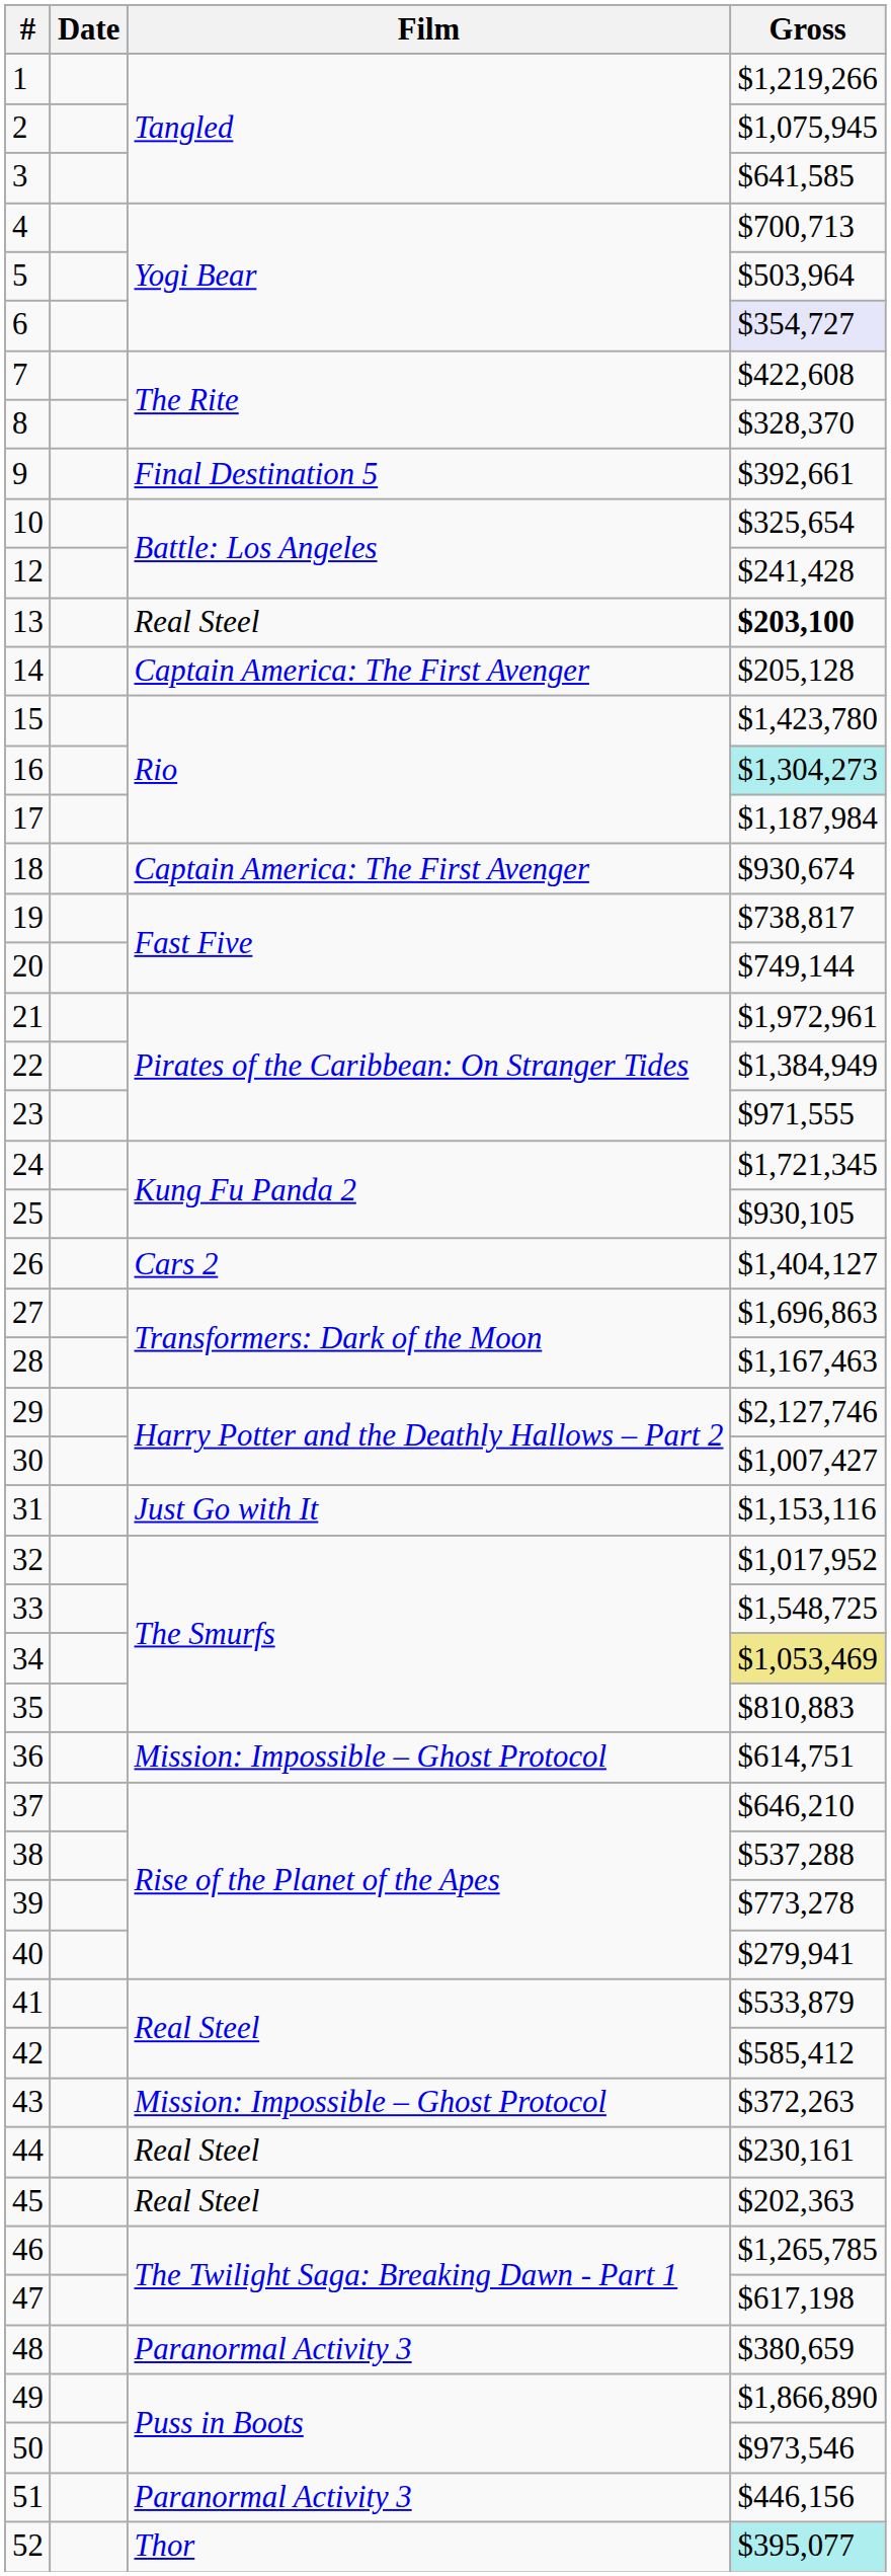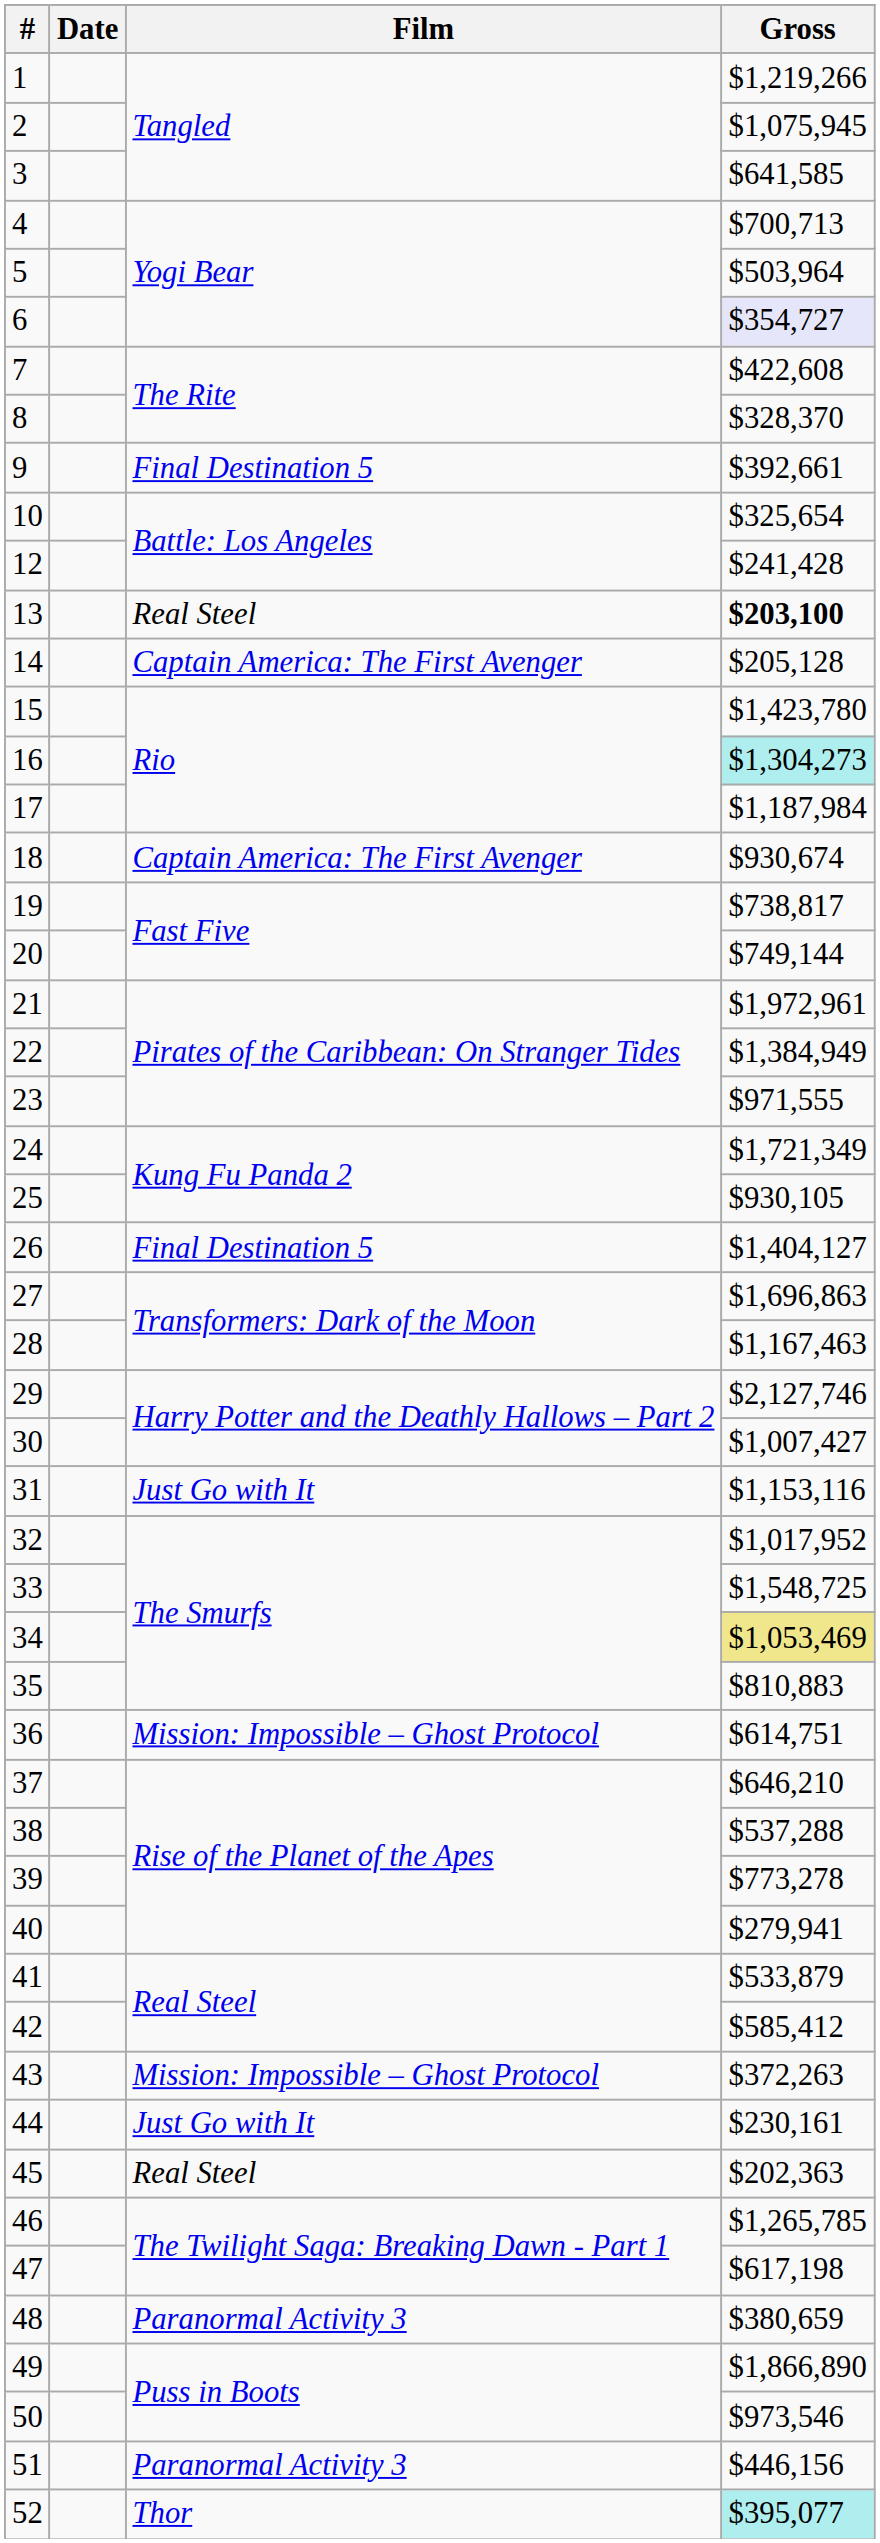24 | Gross: $1,721,345 -> $1,721,349
26 | Film: Cars 2 -> Final Destination 5
44 | Film: Real Steel -> Just Go with It
